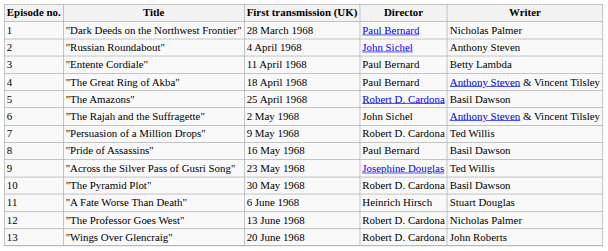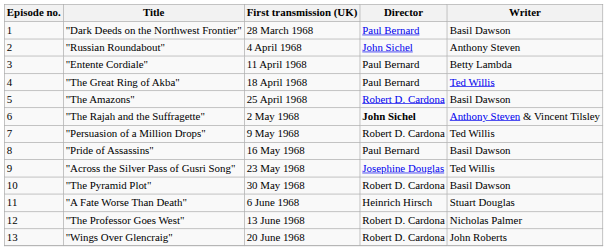"Dark Deeds on the Northwest Frontier" | Writer: Nicholas Palmer -> Basil Dawson
"The Great Ring of Akba" | Writer: Anthony Steven & Vincent Tilsley -> Ted Willis
"The Rajah and the Suffragette" | Director: normal -> bold
